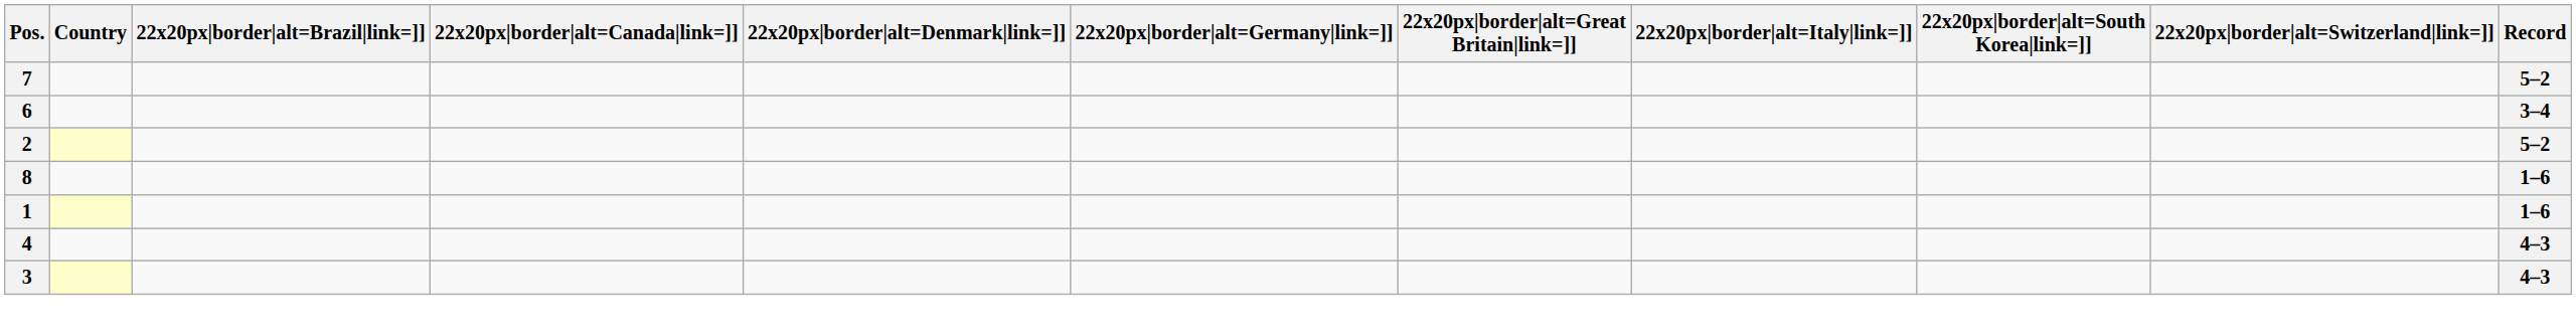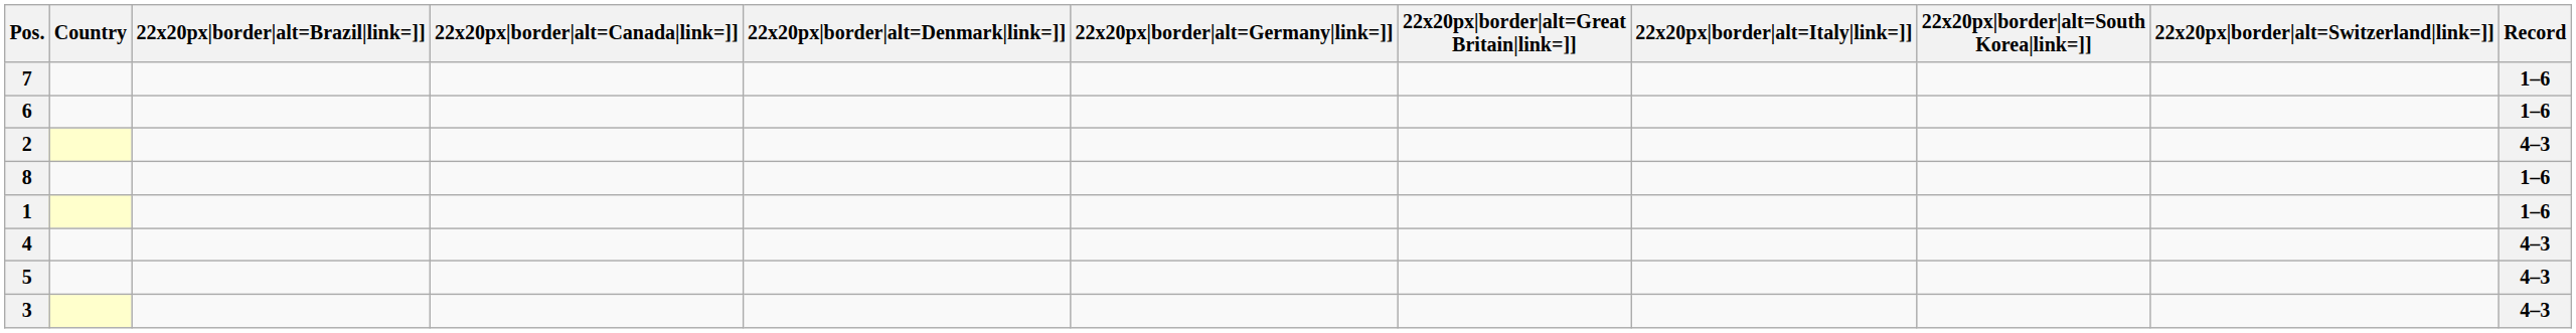7 | Record: 5–2 -> 1–6
6 | Record: 3–4 -> 1–6
2 | Record: 5–2 -> 4–3
+ row: 5 | 4–3
